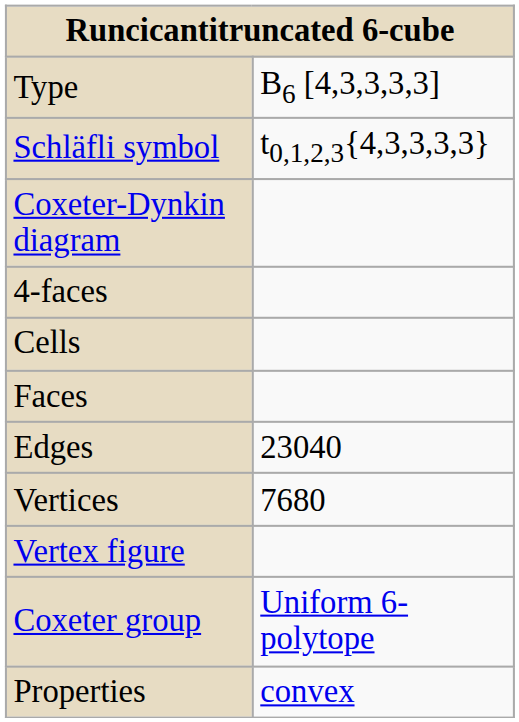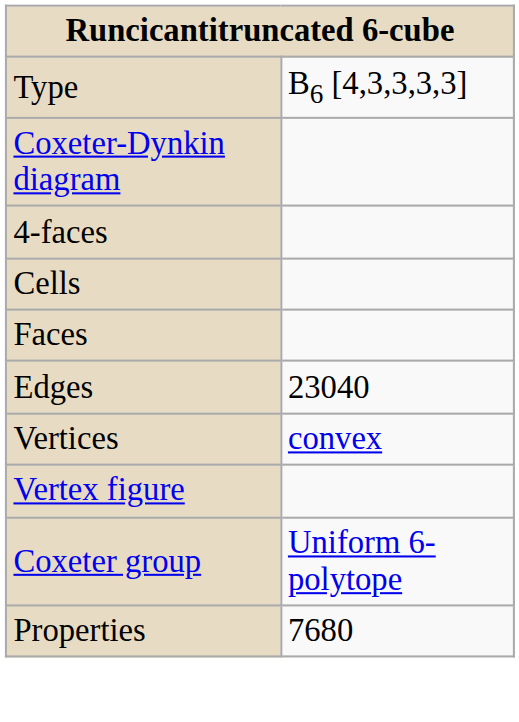- row: Schläfli symbol | t0,1,2,3{4,3,3,3,3}
Vertices | column 2: 7680 -> convex
Properties | column 2: convex -> 7680
